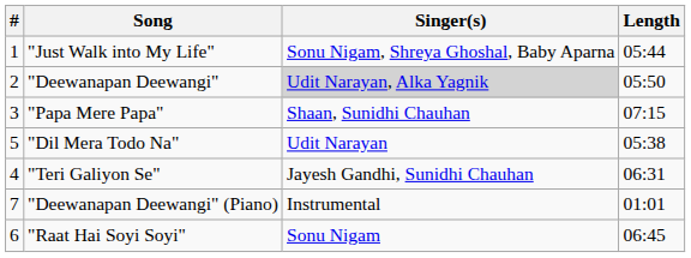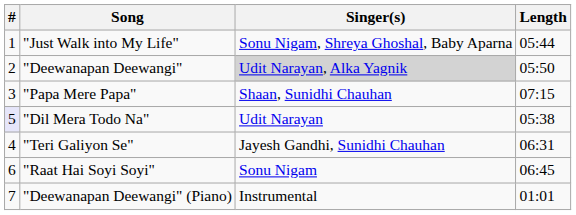"Dil Mera Todo Na" | #: no background -> lavender background
rows swapped: "Raat Hai Soyi Soyi" <-> "Deewanapan Deewangi" (Piano)
